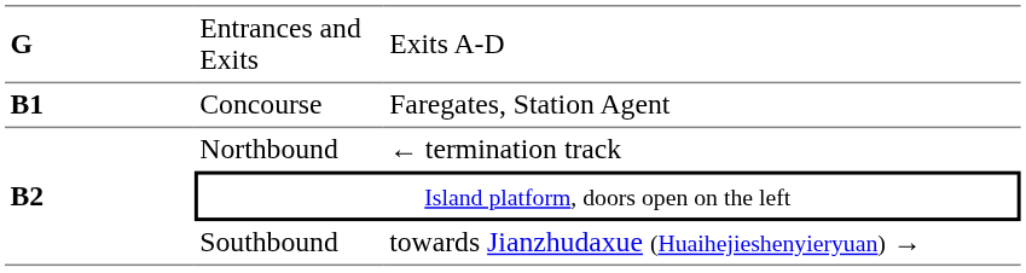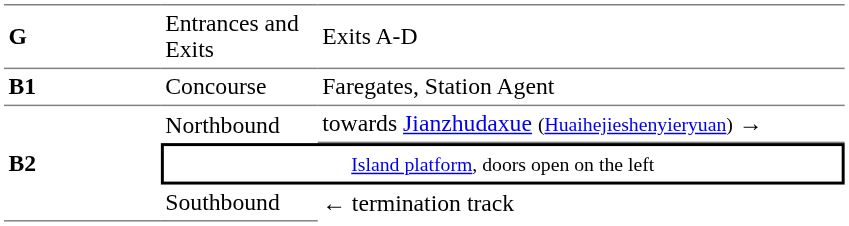Northbound | column 3: ← termination track -> towards Jianzhudaxue (Huaihejieshenyieryuan) →
Southbound | column 3: towards Jianzhudaxue (Huaihejieshenyieryuan) → -> ← termination track
